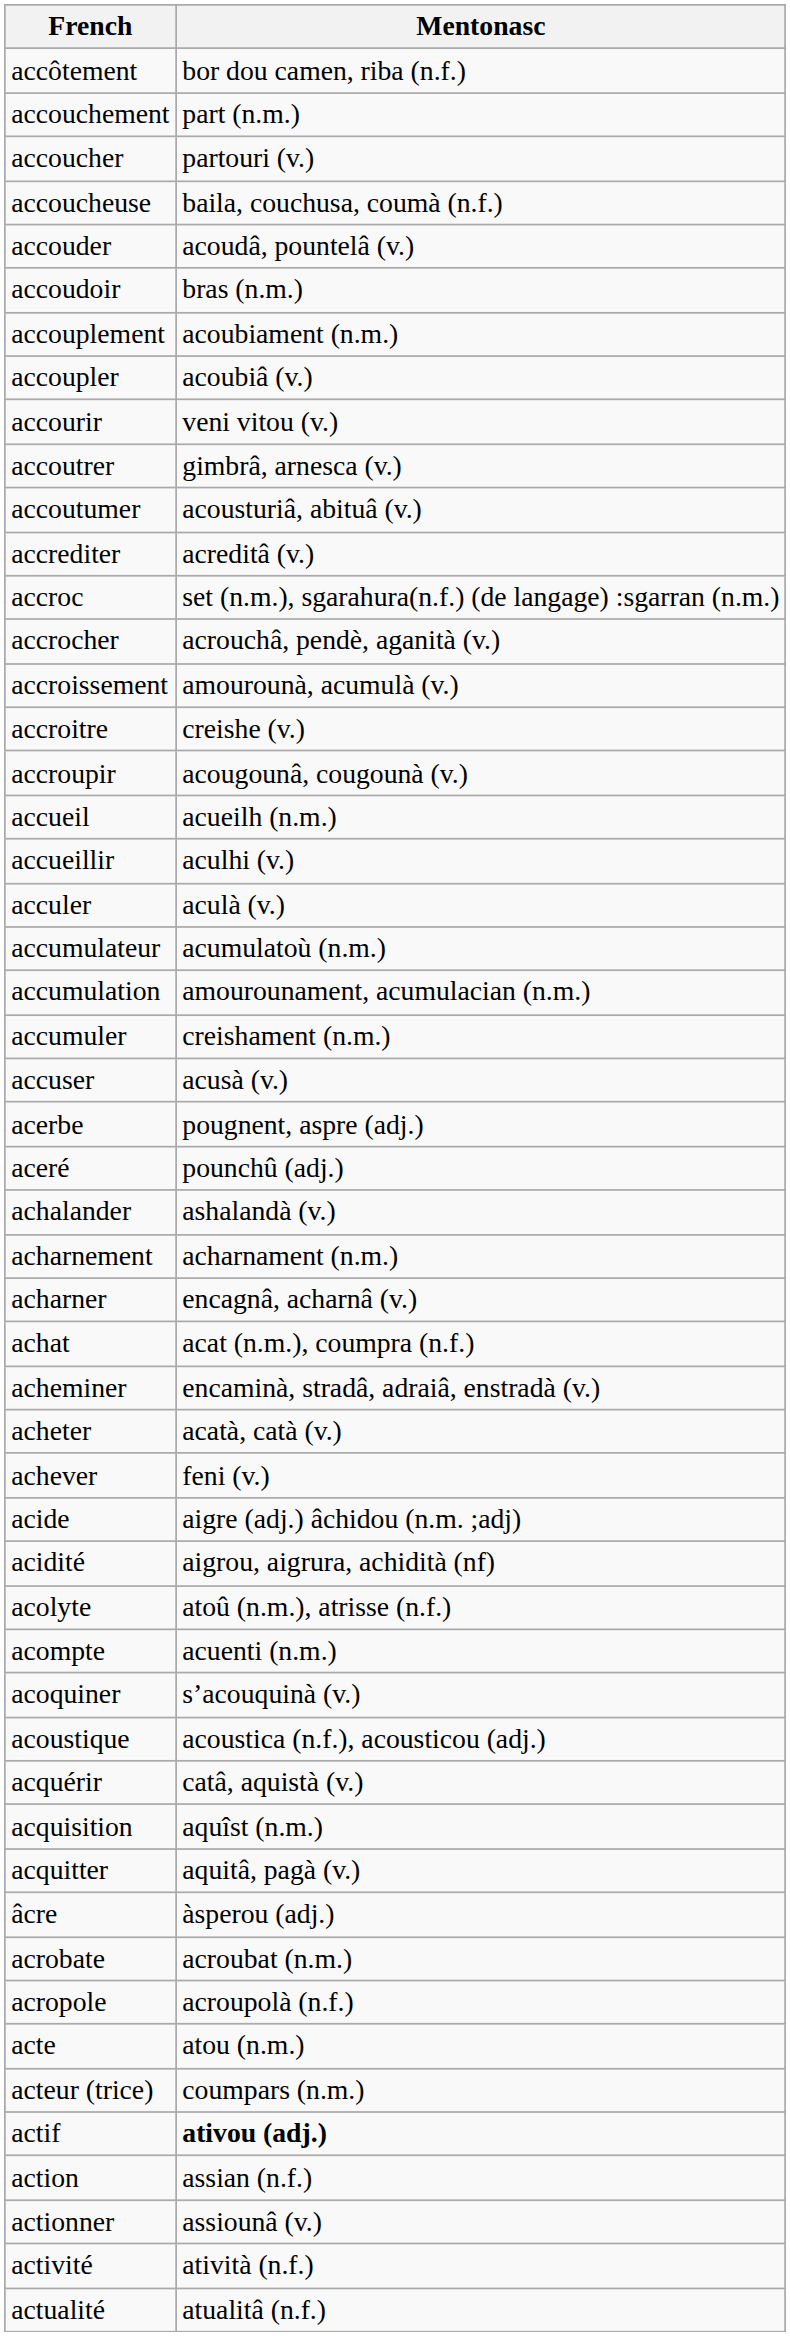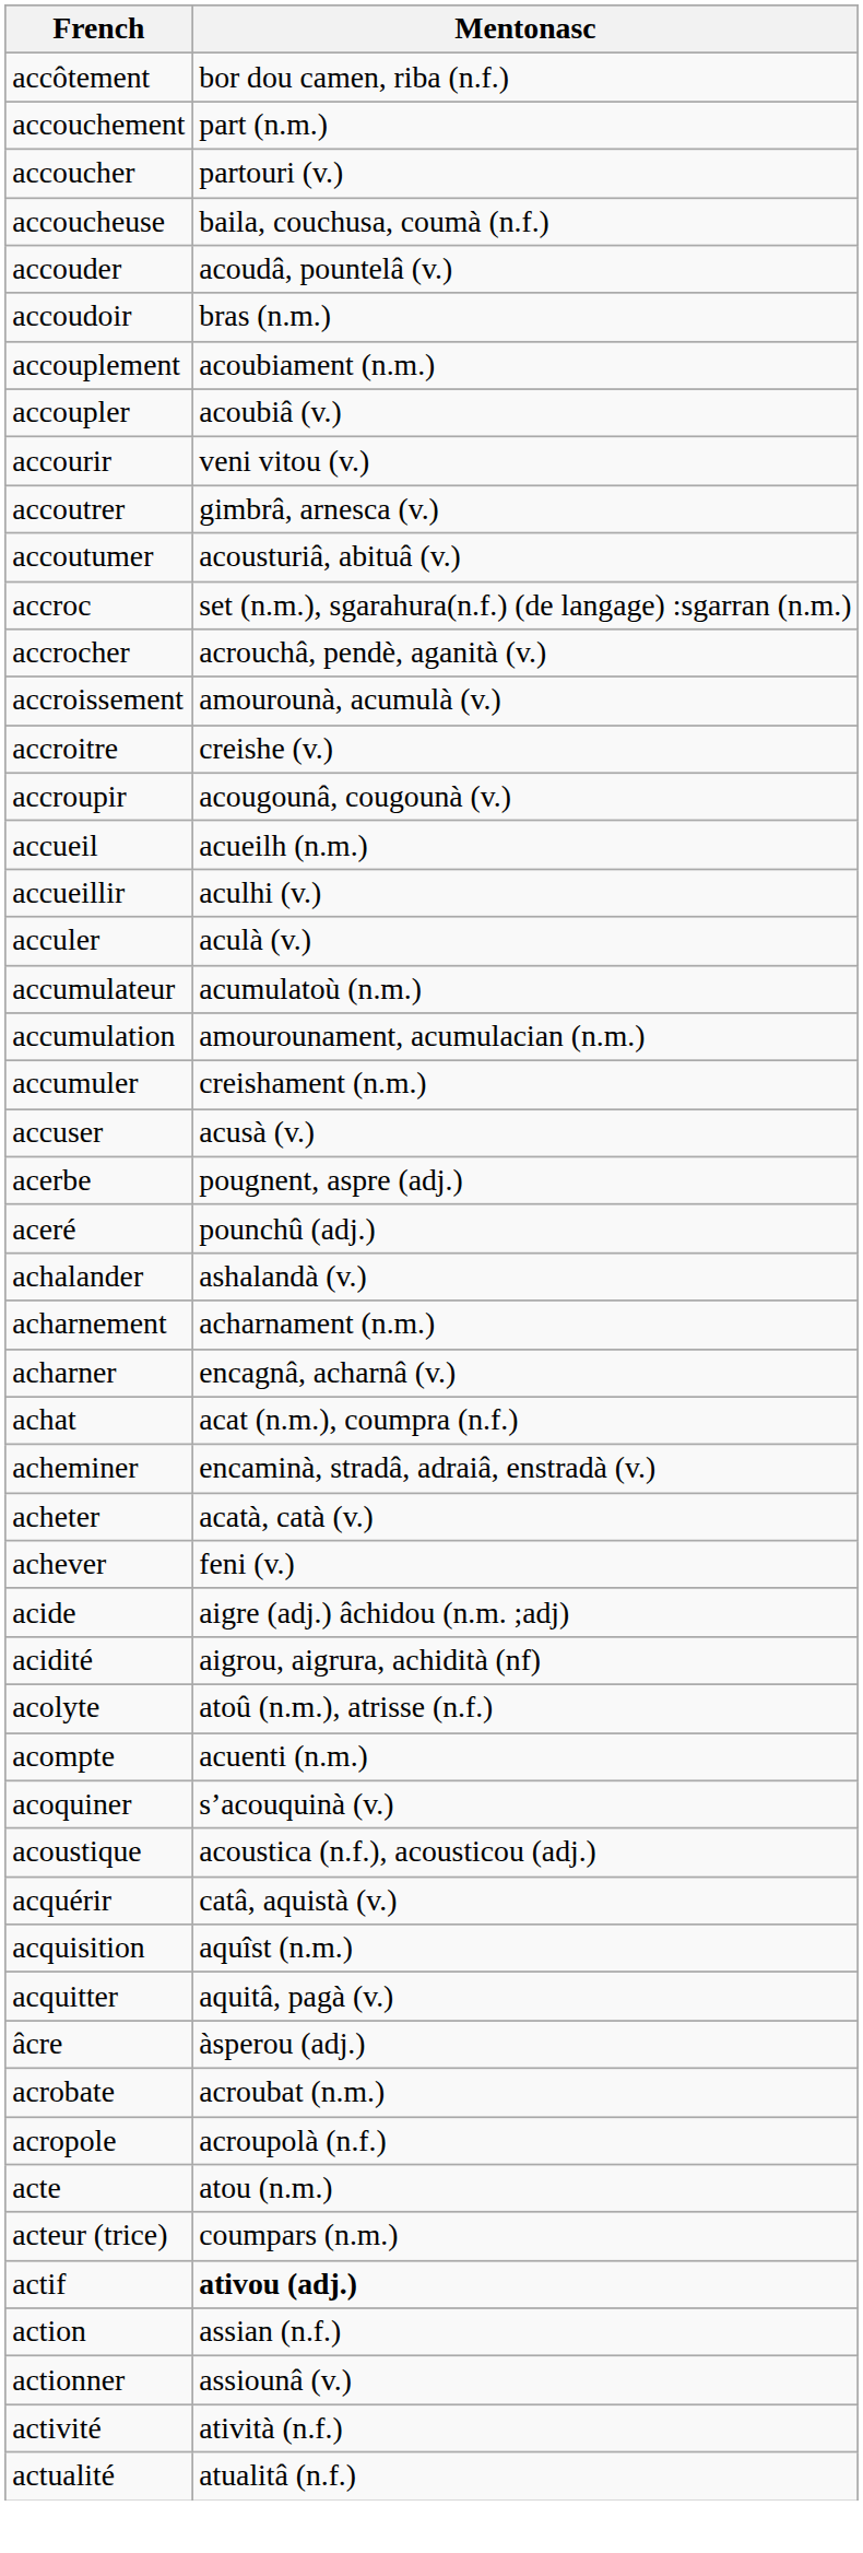- row: accrediter | acreditâ (v.)
